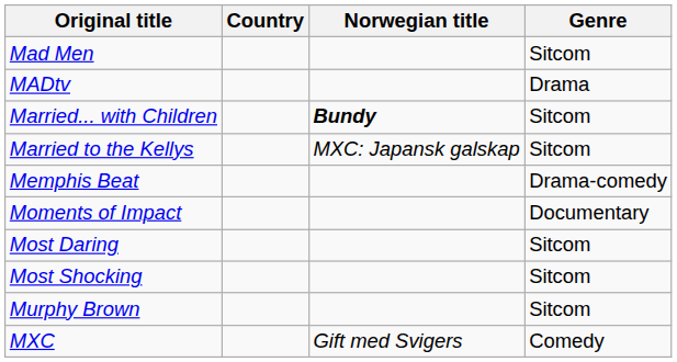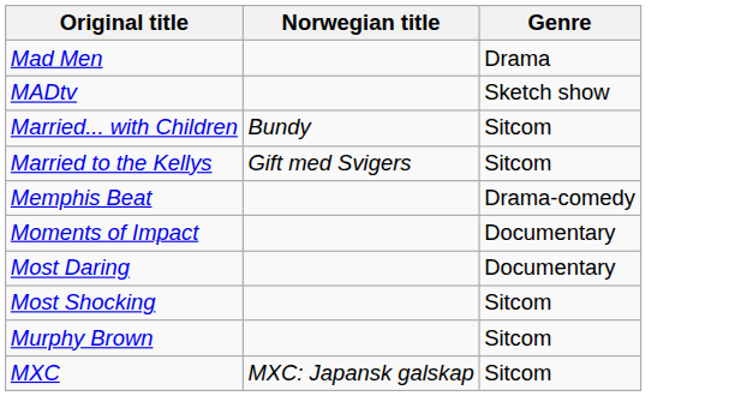- column: Country
Mad Men | Genre: Sitcom -> Drama
MADtv | Genre: Drama -> Sketch show
Married... with Children | Norwegian title: bold -> normal
Married to the Kellys | Norwegian title: MXC: Japansk galskap -> Gift med Svigers
Most Daring | Genre: Sitcom -> Documentary
MXC | Norwegian title: Gift med Svigers -> MXC: Japansk galskap
MXC | Genre: Comedy -> Sitcom
